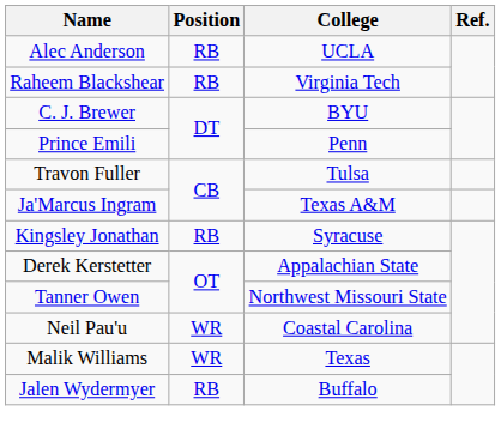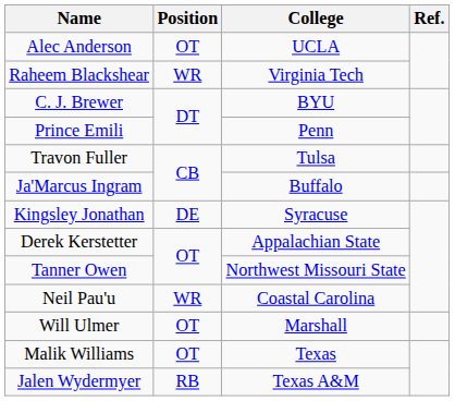Alec Anderson | Position: RB -> OT
Raheem Blackshear | Position: RB -> WR
Ja'Marcus Ingram | College: Texas A&M -> Buffalo
Kingsley Jonathan | Position: RB -> DE
+ row: Will Ulmer | OT | Marshall
Malik Williams | Position: WR -> OT
Jalen Wydermyer | College: Buffalo -> Texas A&M
